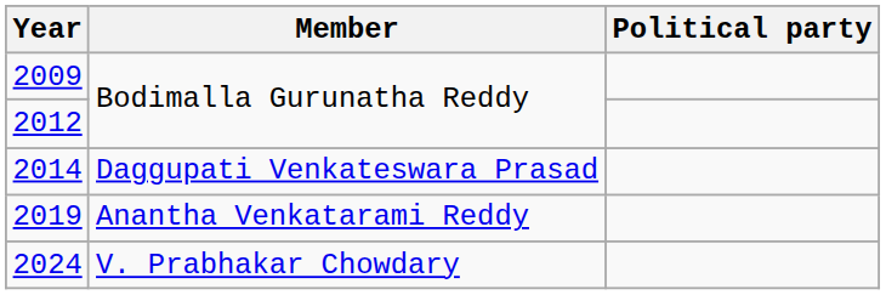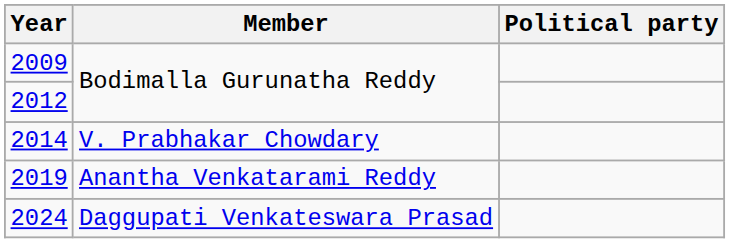2014 | Member: Daggupati Venkateswara Prasad -> V. Prabhakar Chowdary
2024 | Member: V. Prabhakar Chowdary -> Daggupati Venkateswara Prasad
